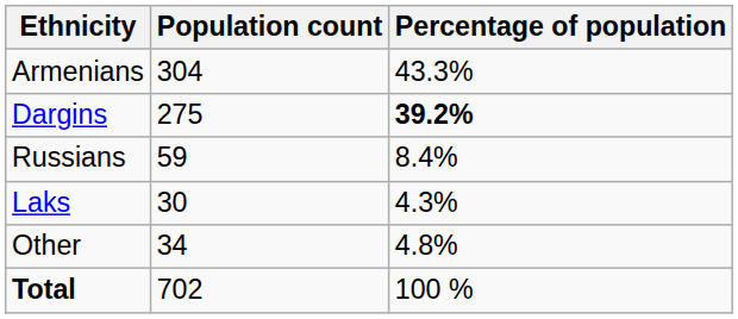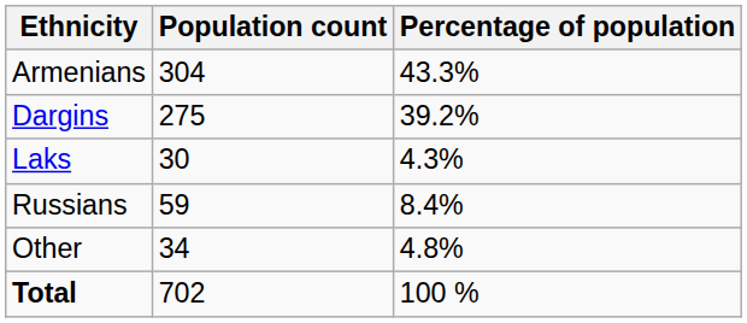Dargins | Percentage of population: bold -> normal
rows swapped: Russians <-> Laks
